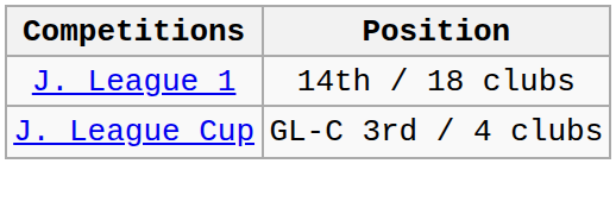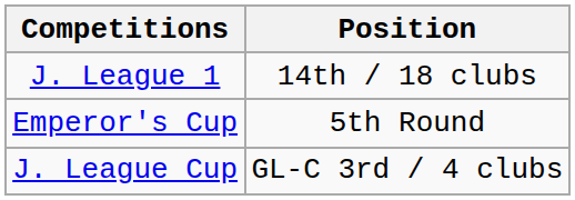+ row: Emperor's Cup | 5th Round
